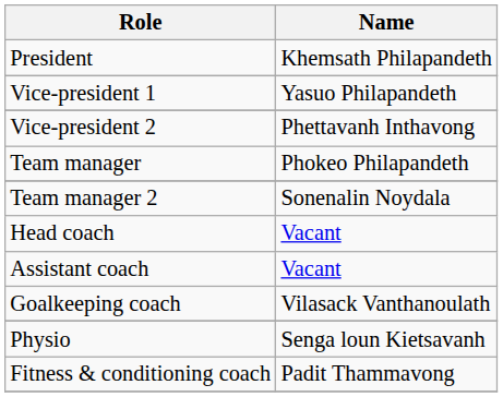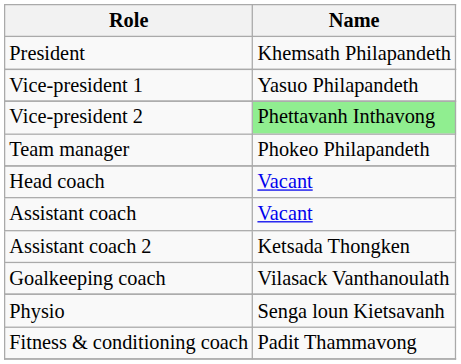Vice-president 2 | Name: no background -> lightgreen background
- row: Team manager 2 | Sonenalin Noydala
+ row: Assistant coach 2 | Ketsada Thongken
